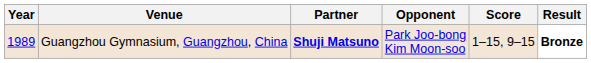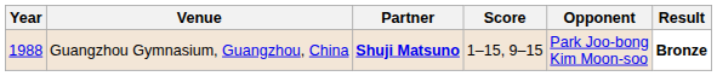columns swapped: Opponent <-> Score
Guangzhou Gymnasium, Guangzhou, China | Year: 1989 -> 1988
